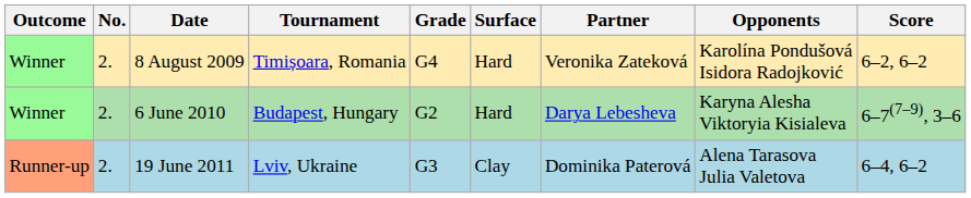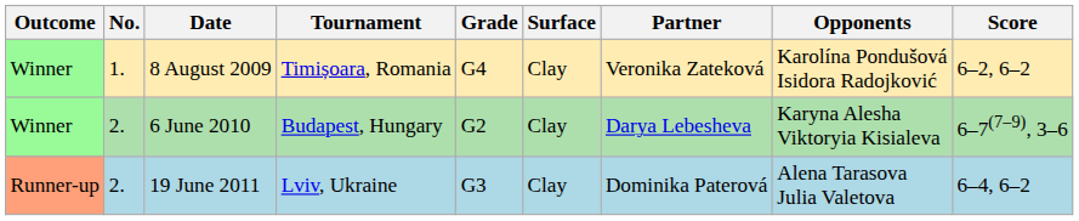8 August 2009 | No.: 2. -> 1.
8 August 2009 | Surface: Hard -> Clay
6 June 2010 | Surface: Hard -> Clay
